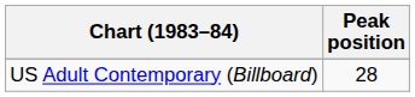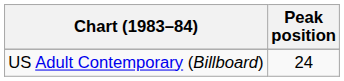US Adult Contemporary (Billboard) | Peak position: 28 -> 24
